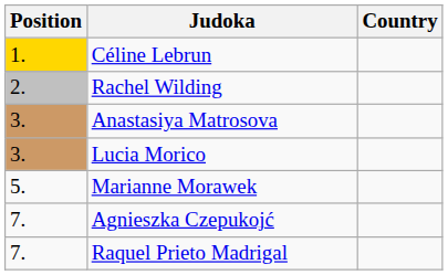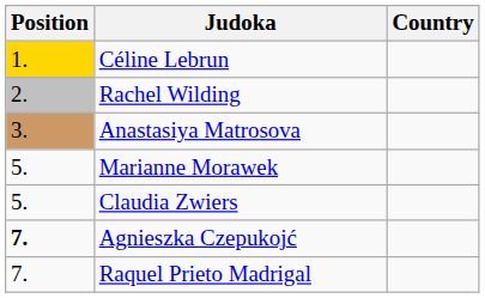- row: 3. | Lucia Morico
+ row: 5. | Claudia Zwiers
Agnieszka Czepukojć | Position: normal -> bold
